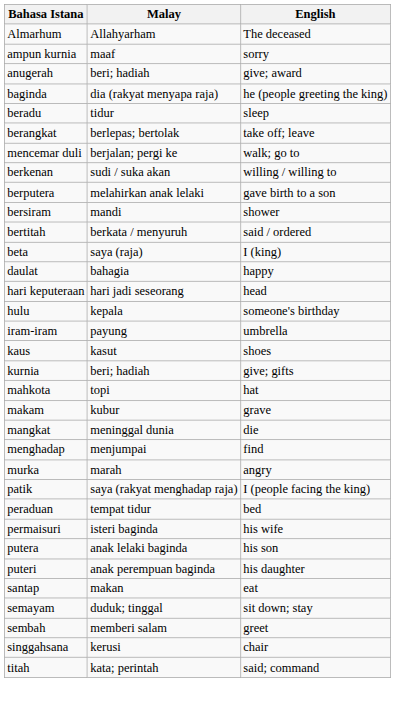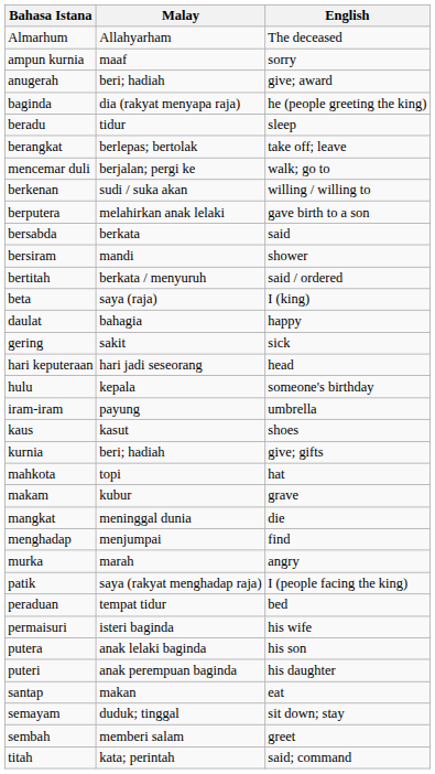+ row: bersabda | berkata | said
+ row: gering | sakit | sick
- row: singgahsana | kerusi | chair
